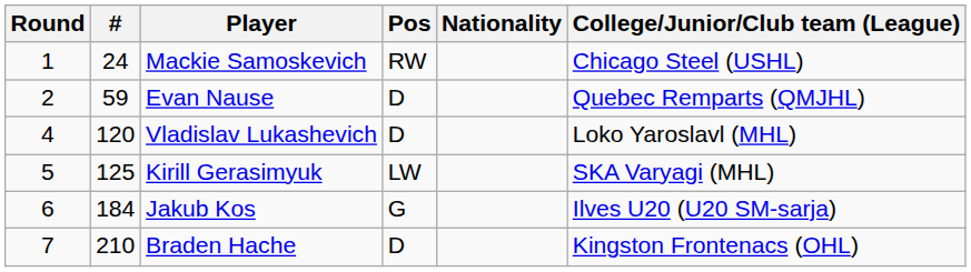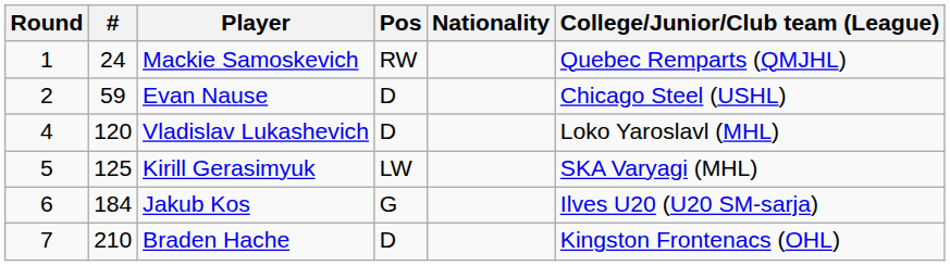Mackie Samoskevich | College/Junior/Club team (League): Chicago Steel (USHL) -> Quebec Remparts (QMJHL)
Evan Nause | College/Junior/Club team (League): Quebec Remparts (QMJHL) -> Chicago Steel (USHL)
